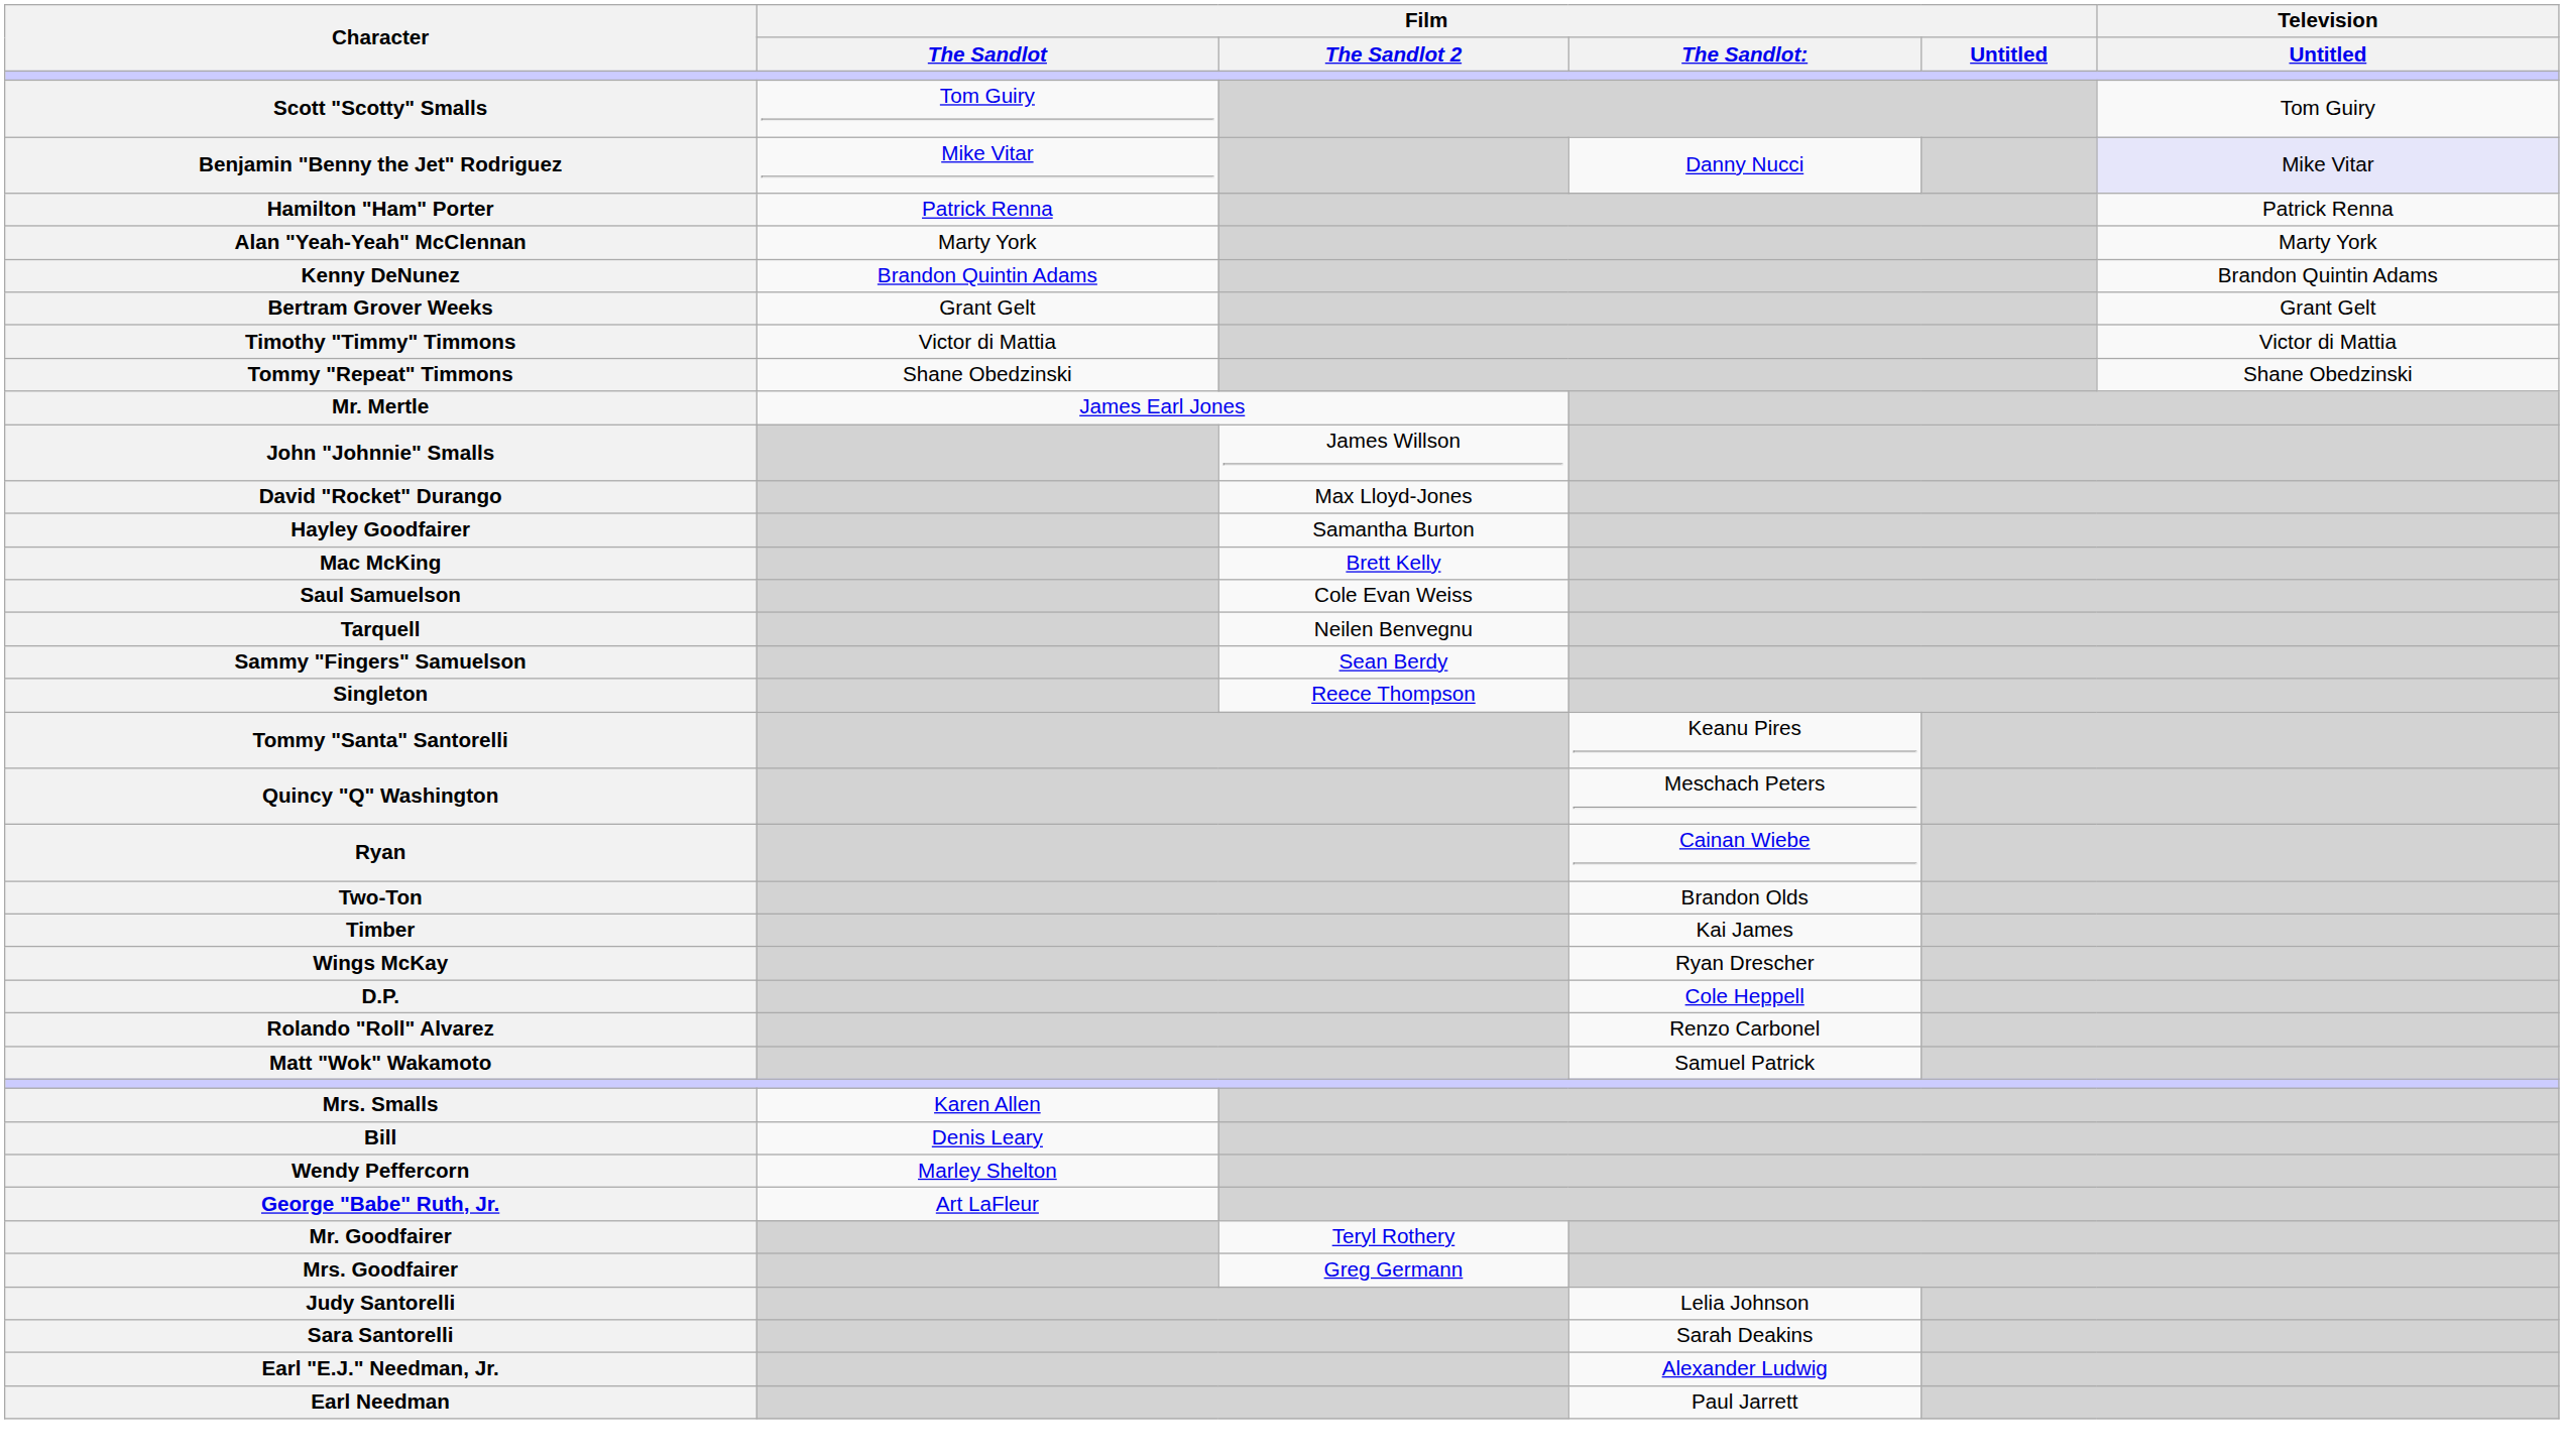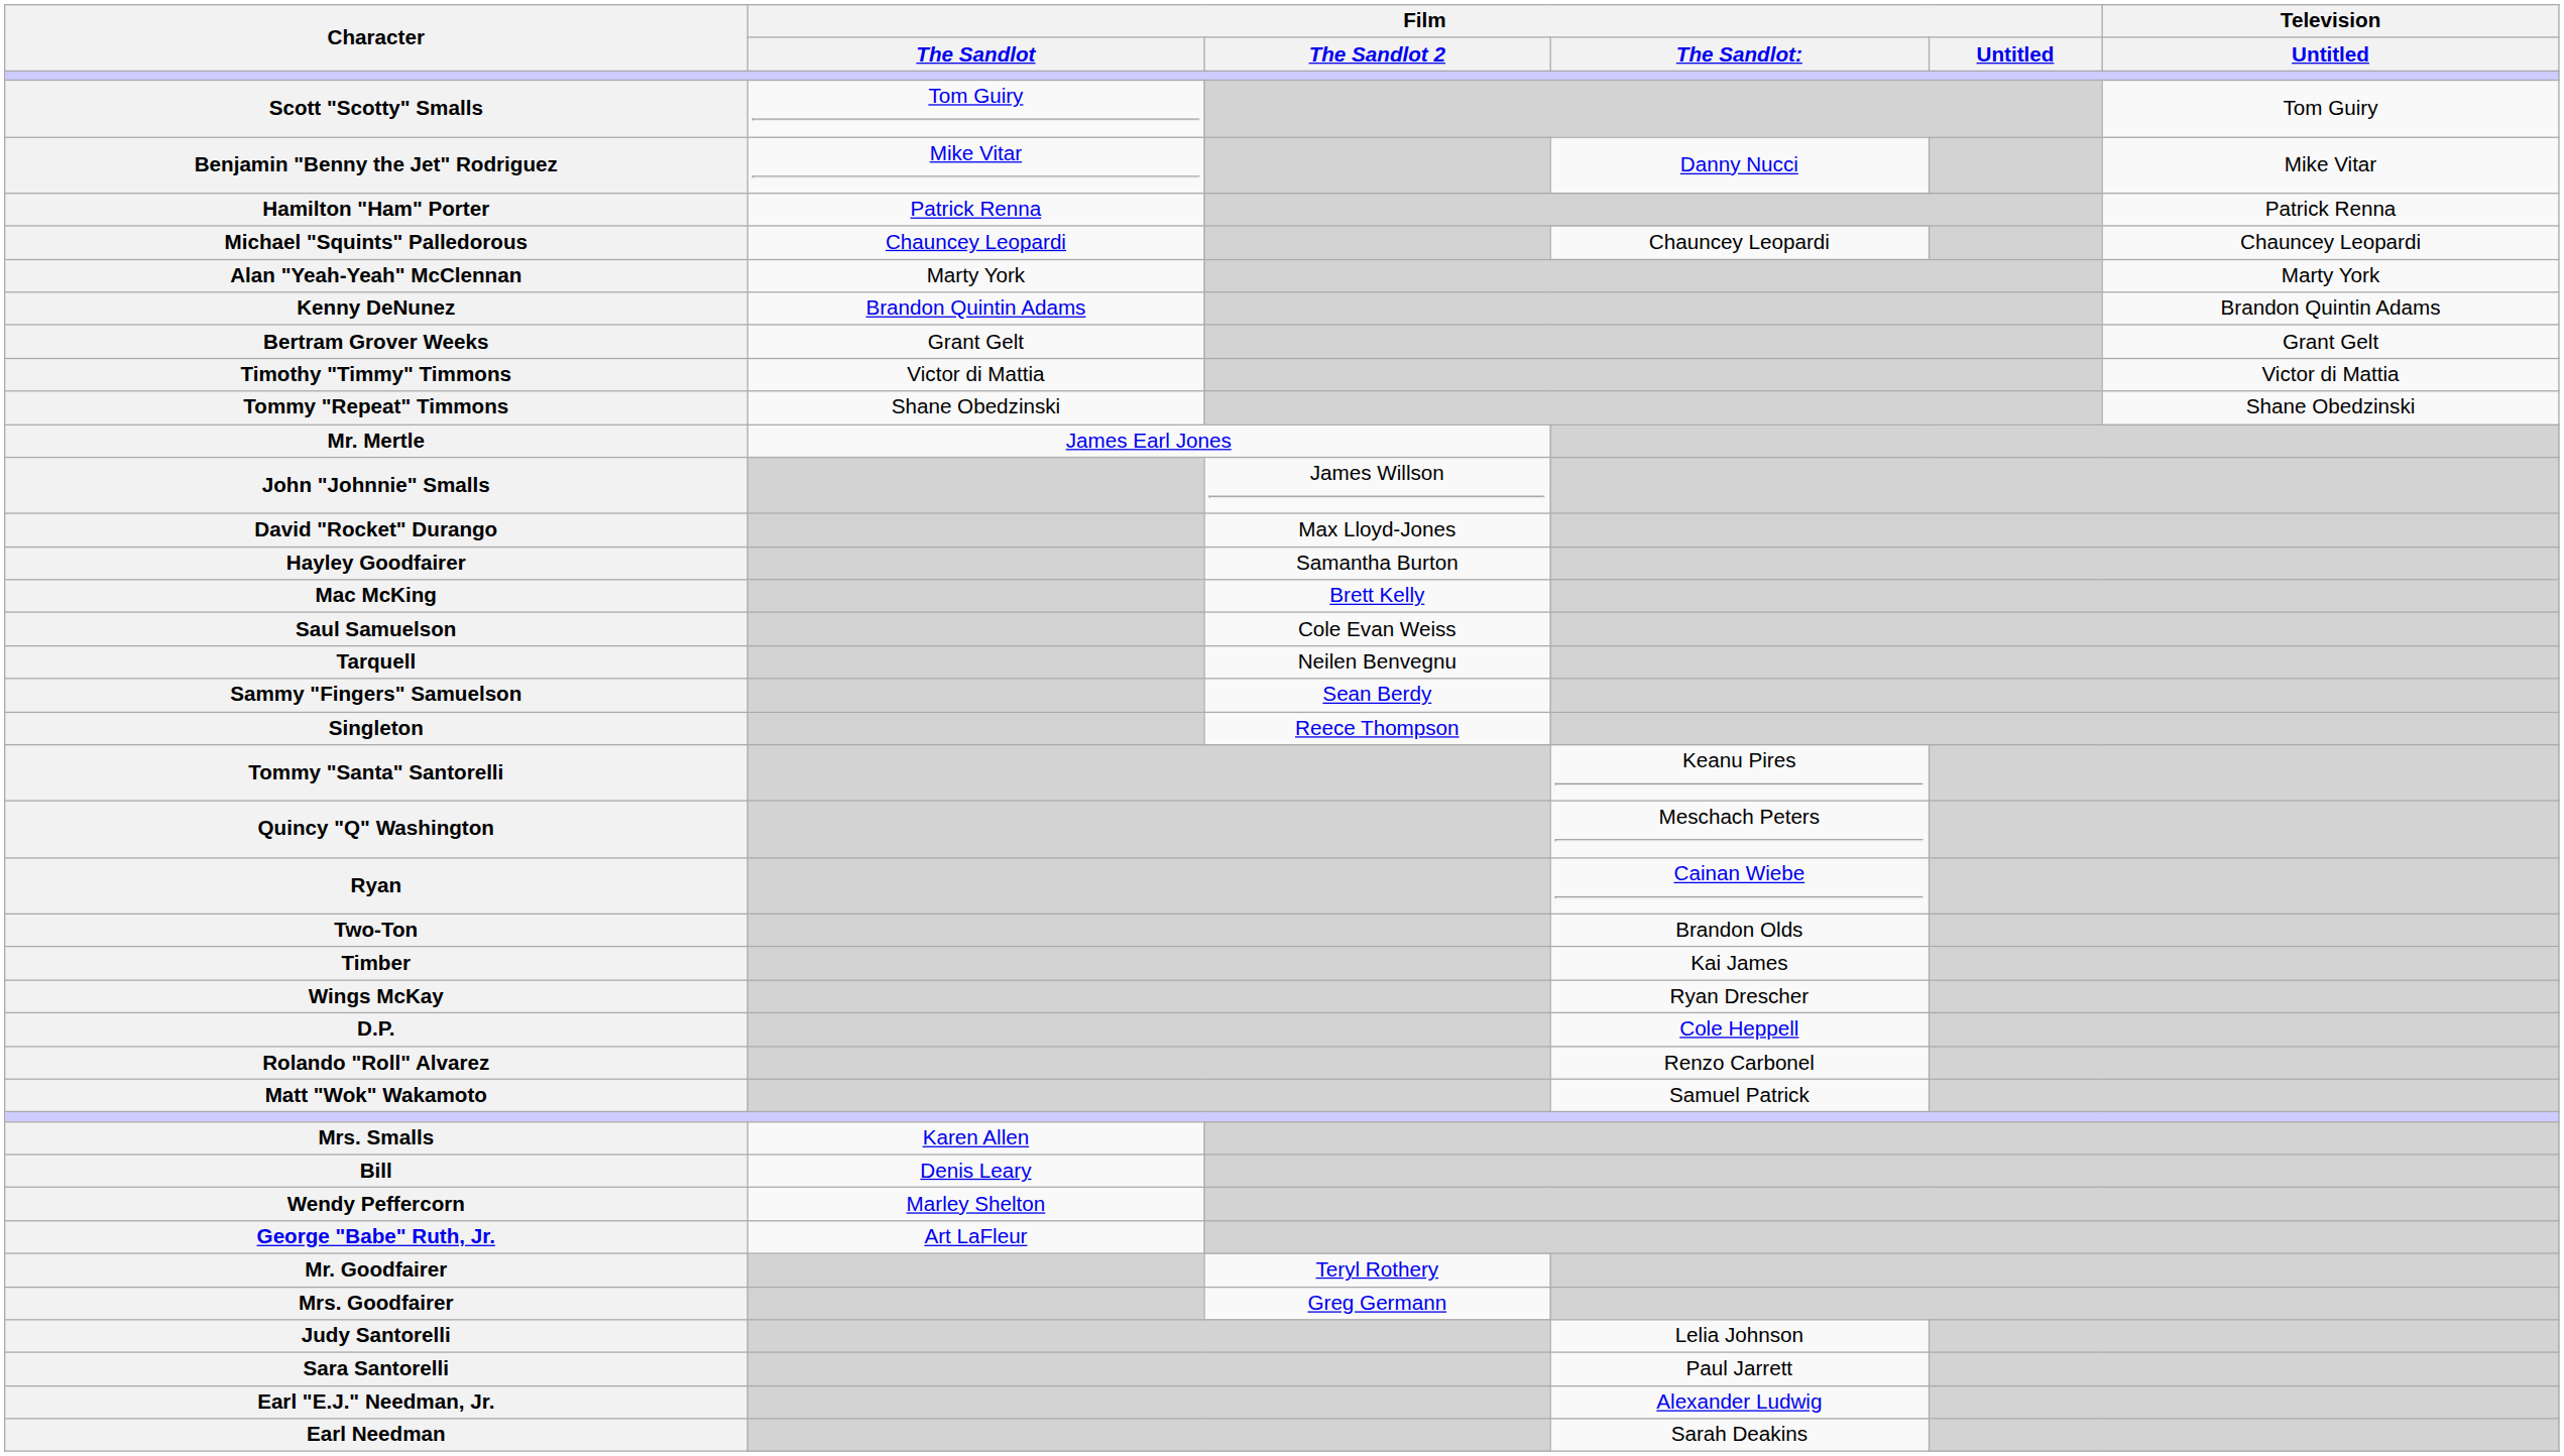Benjamin "Benny the Jet" Rodriguez | Television / Untitled: lavender background -> no background
+ row: Michael "Squints" Palledorous | Chauncey Leopardi | Chauncey Leopardi | Chauncey Leopardi
Sara Santorelli | Film / The Sandlot:: Sarah Deakins -> Paul Jarrett
Earl Needman | Film / The Sandlot:: Paul Jarrett -> Sarah Deakins
